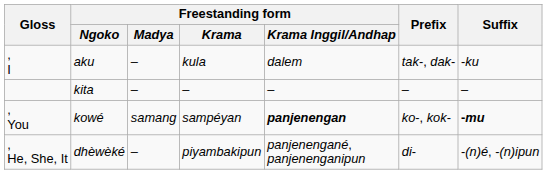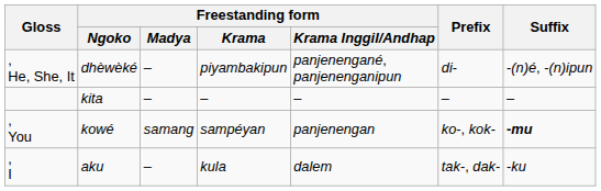rows swapped: , I <-> , He, She, It
, You | Freestanding form / Krama Inggil/Andhap: bold -> normal
